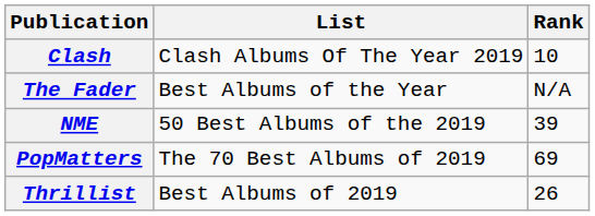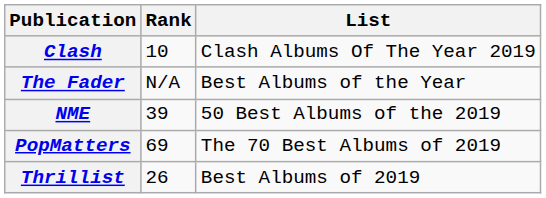columns swapped: List <-> Rank
